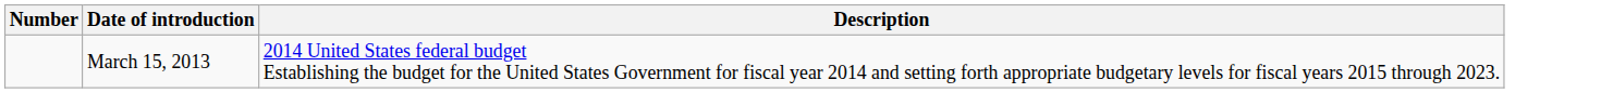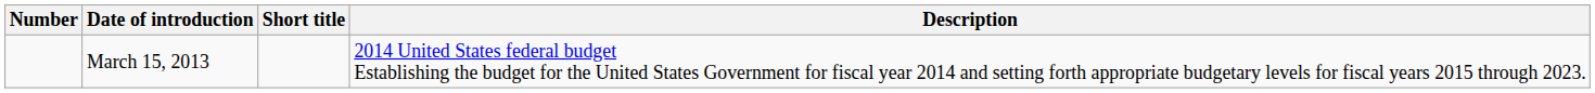+ column: Short title
